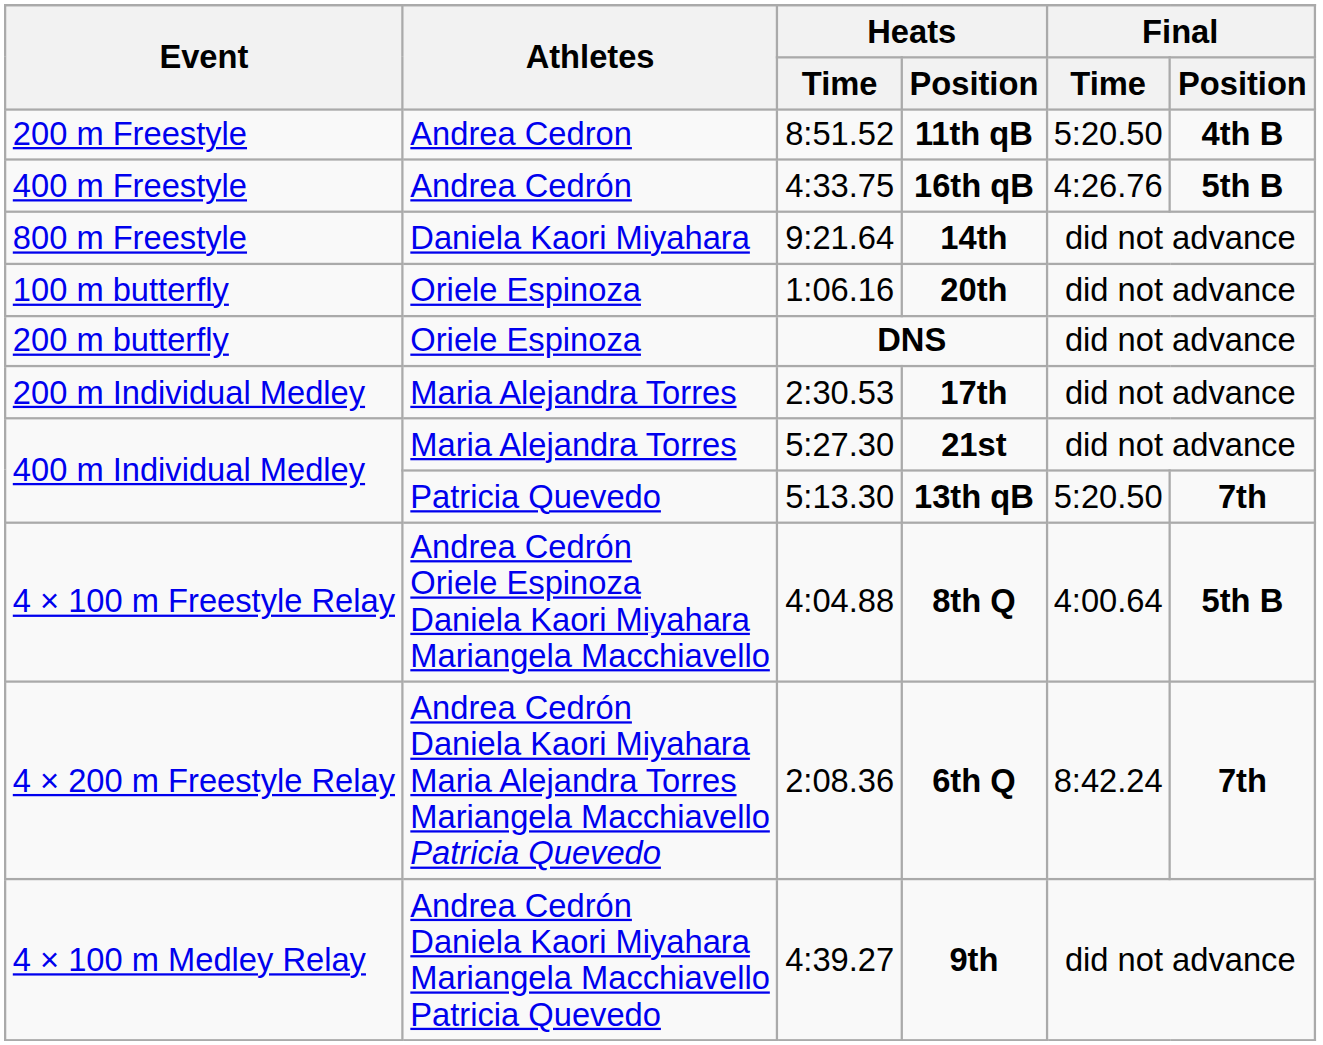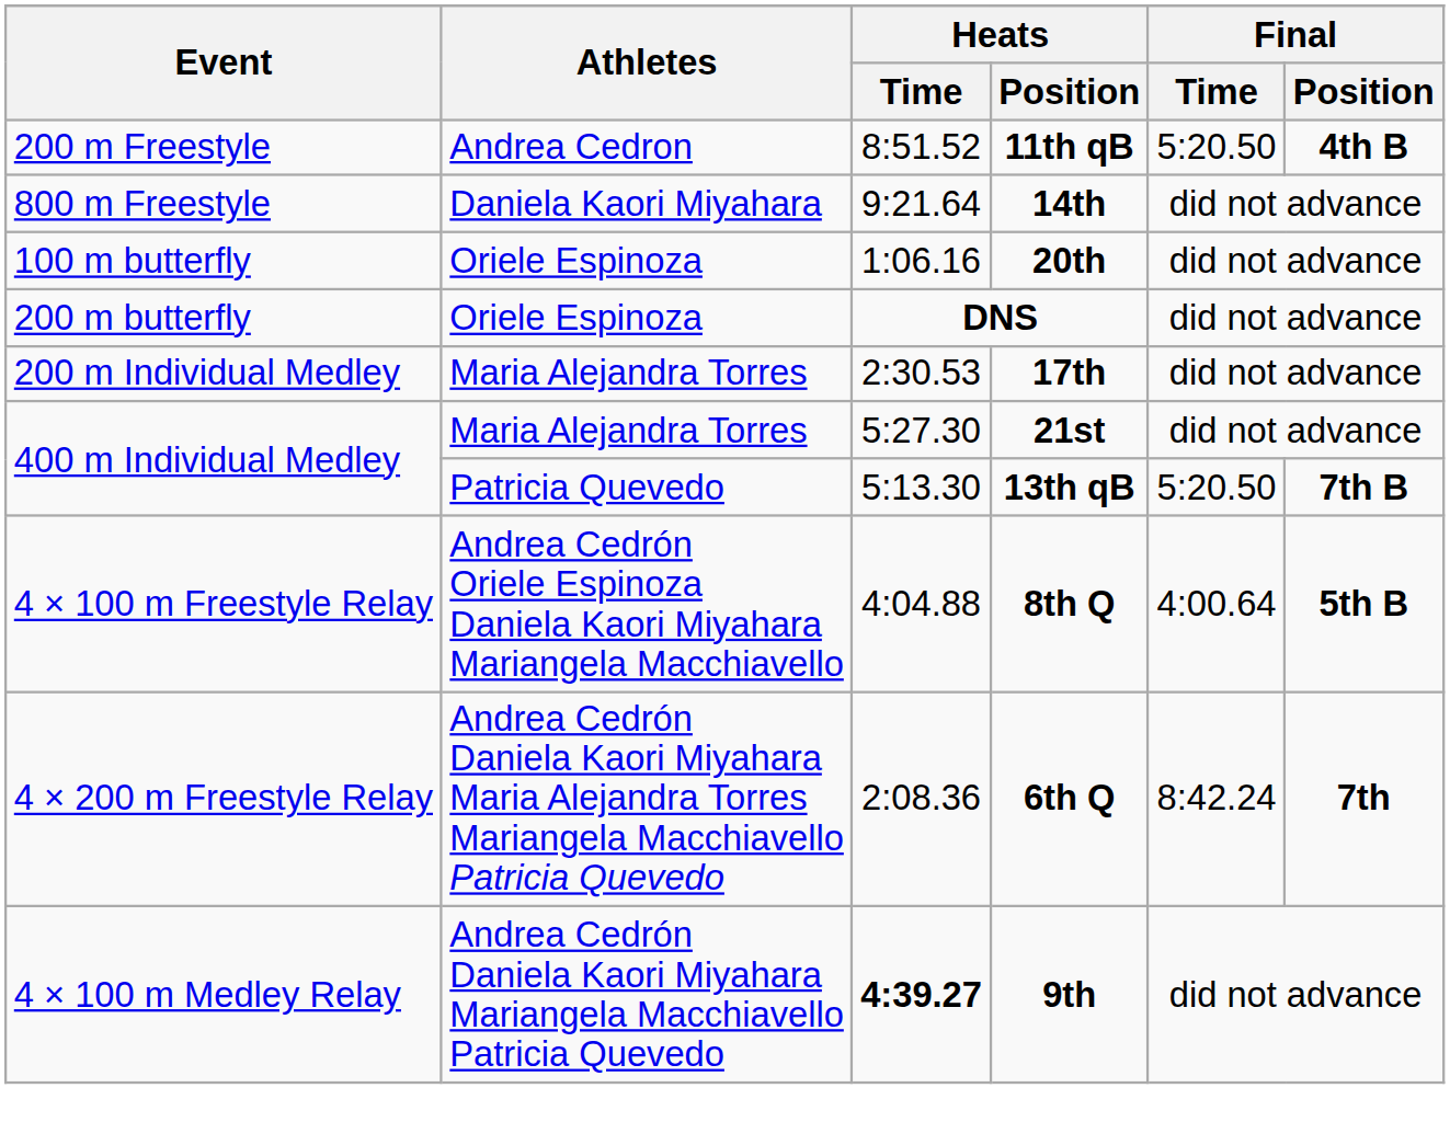- row: 400 m Freestyle | Andrea Cedrón | 4:33.75 | 16th qB | 4:26.76 | 5th B
13th qB | Final / Position: 7th -> 7th B
9th | Heats / Time: normal -> bold
